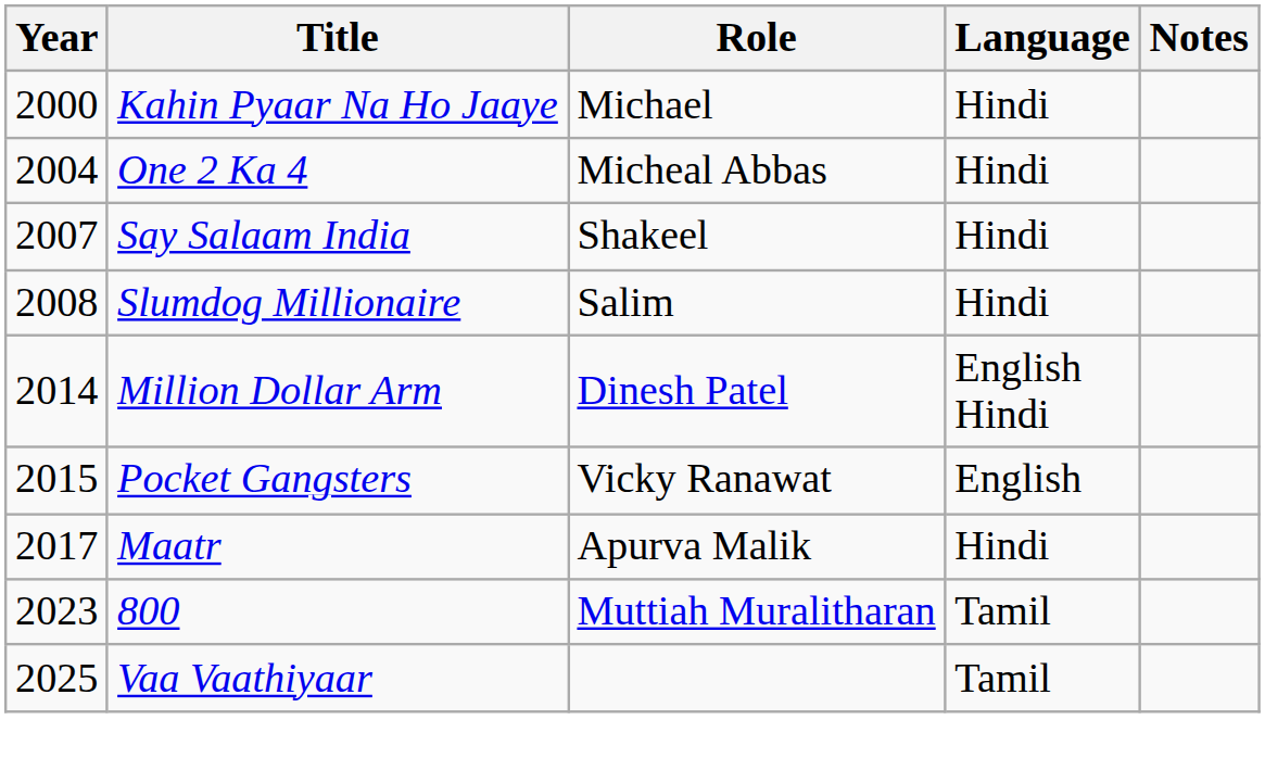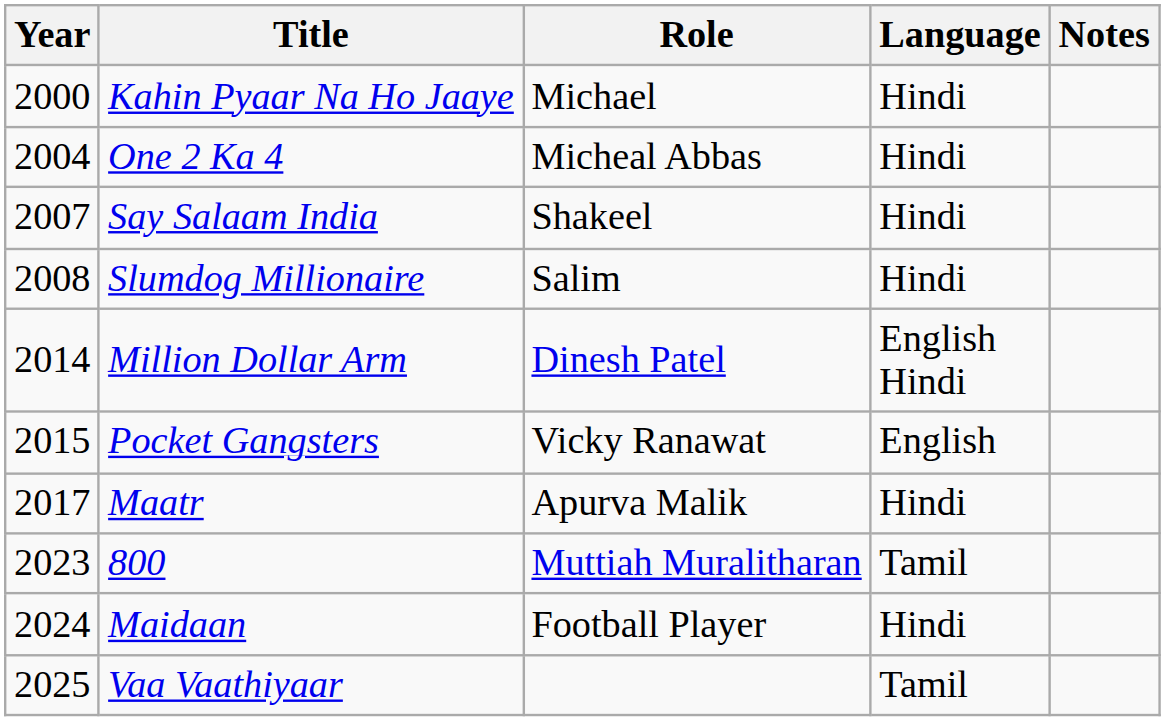+ row: 2024 | Maidaan | Football Player | Hindi
